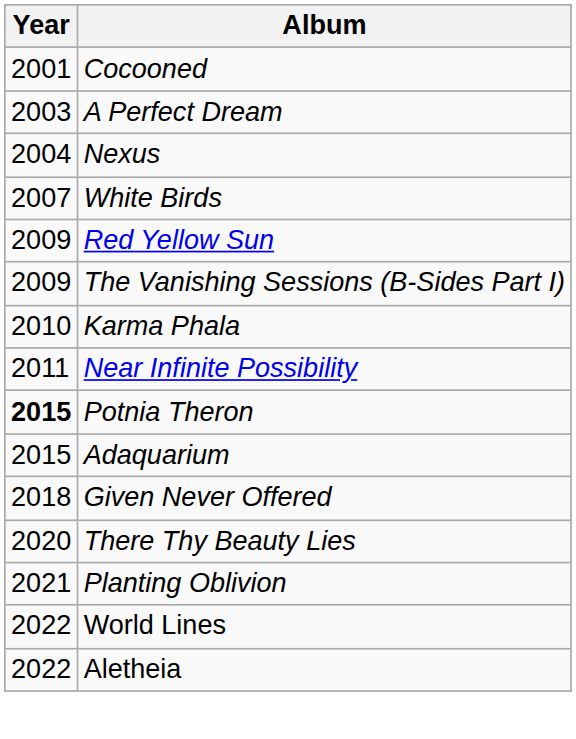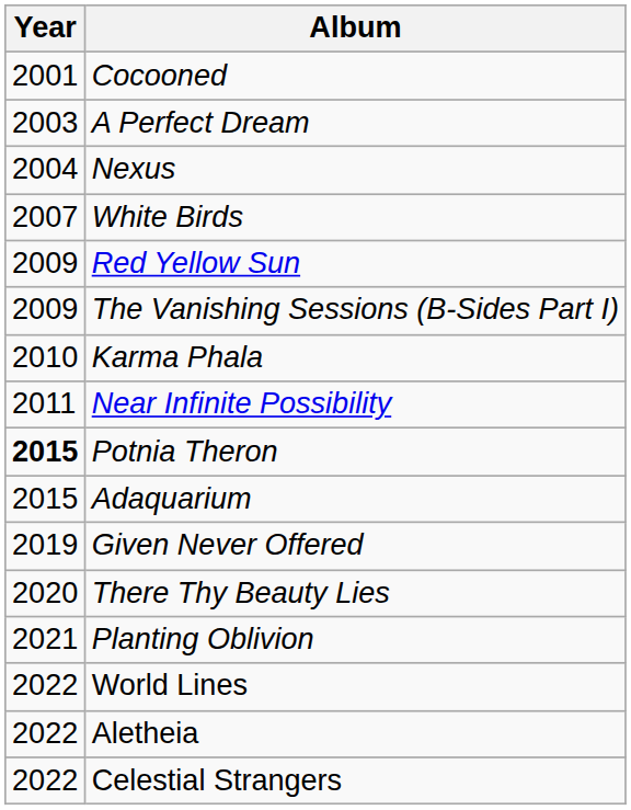Given Never Offered | Year: 2018 -> 2019
+ row: 2022 | Celestial Strangers
